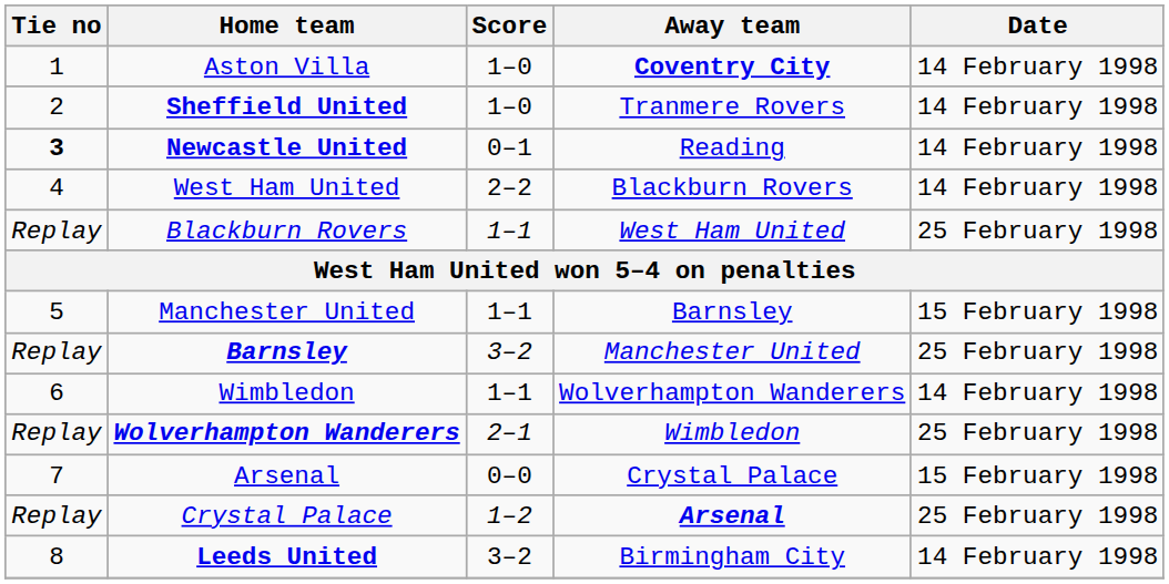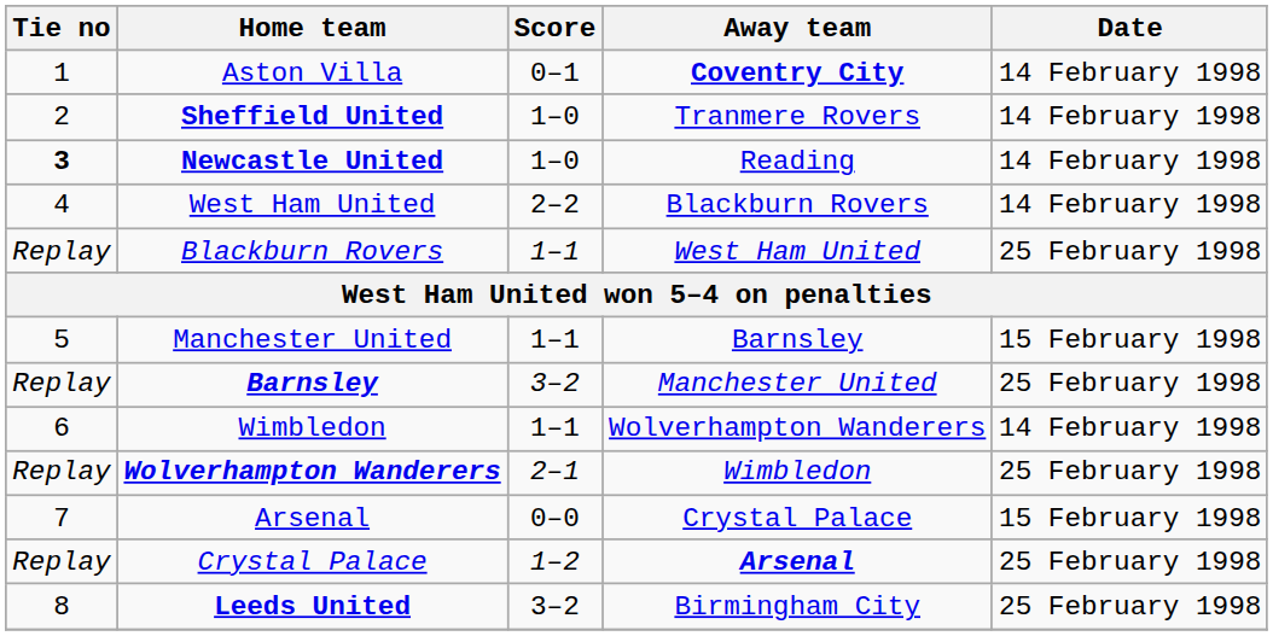Aston Villa | Score: 1–0 -> 0–1
Newcastle United | Score: 0–1 -> 1–0
Leeds United | Date: 14 February 1998 -> 25 February 1998
